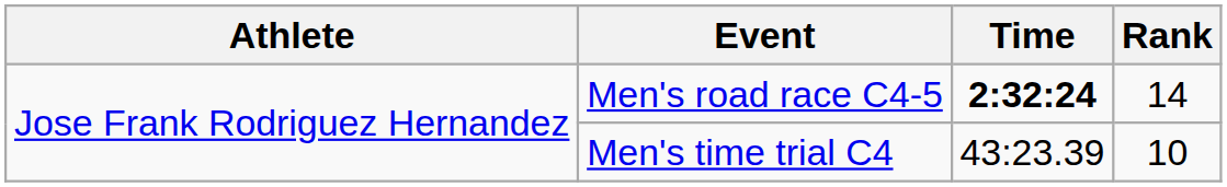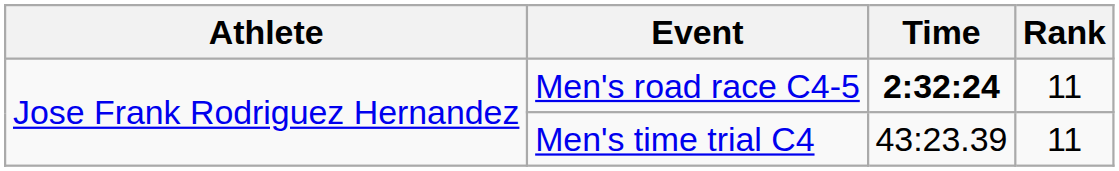Men's road race C4-5 | Rank: 14 -> 11
Men's time trial C4 | Rank: 10 -> 11
